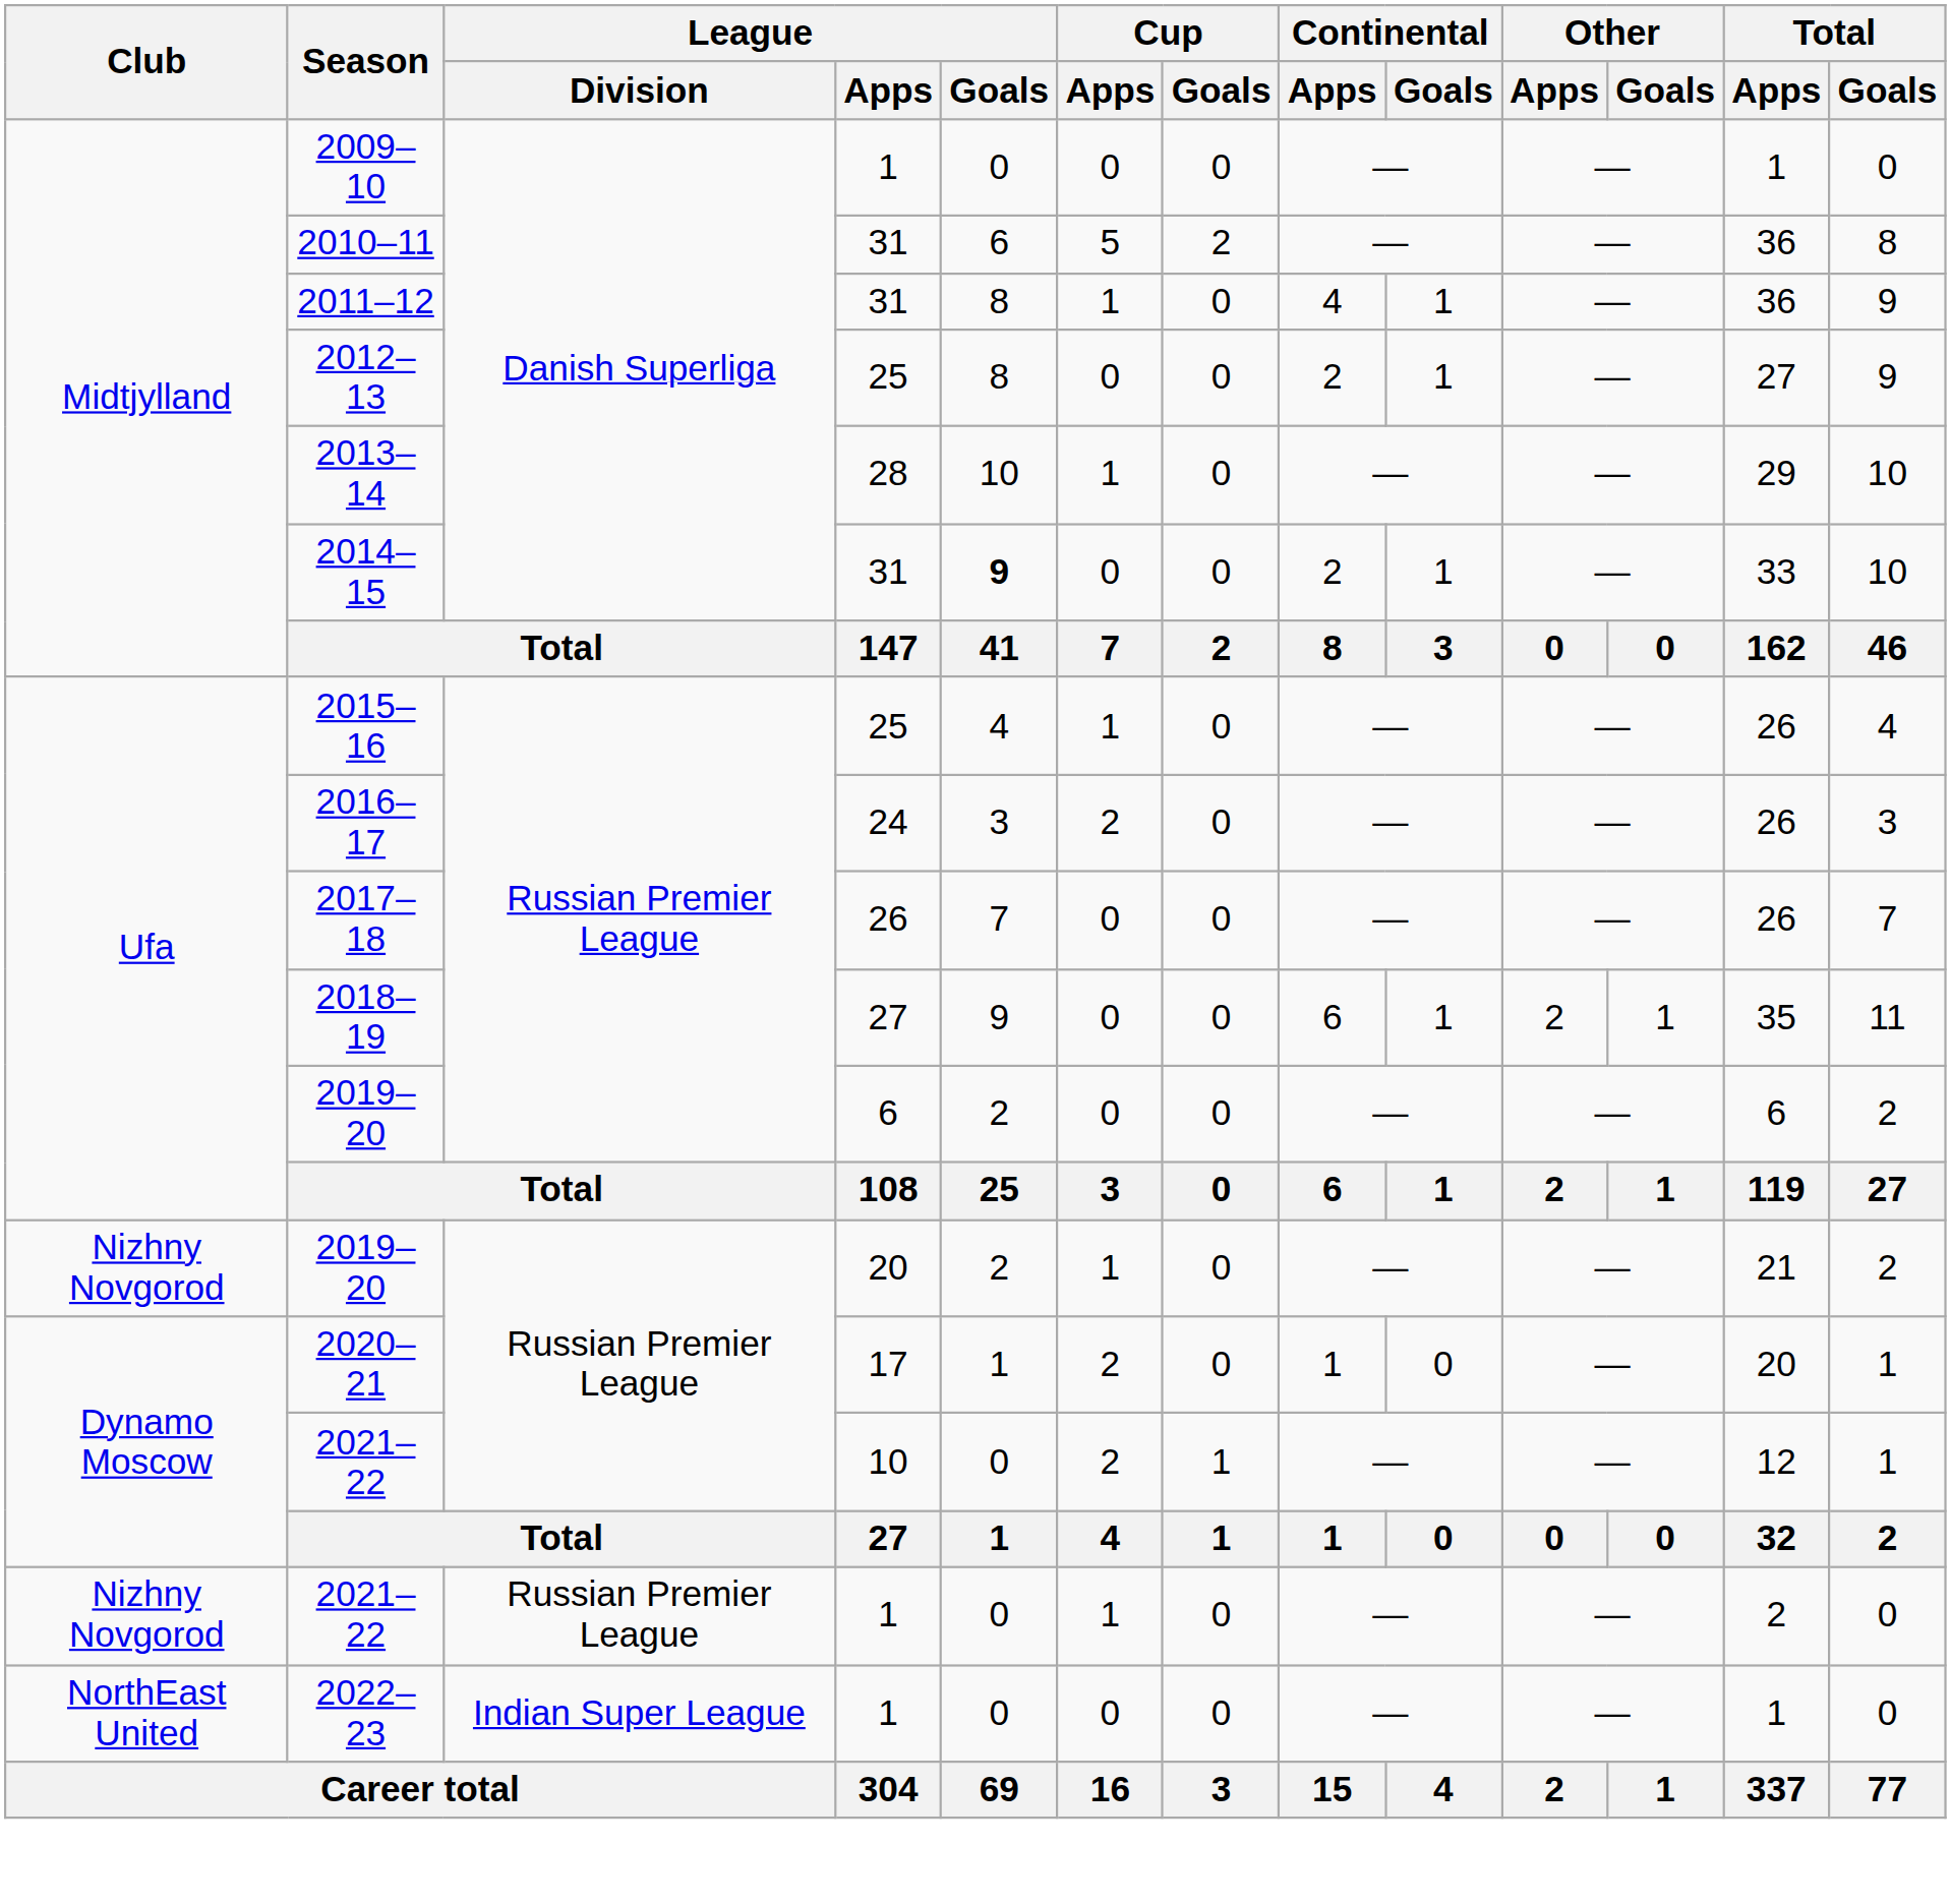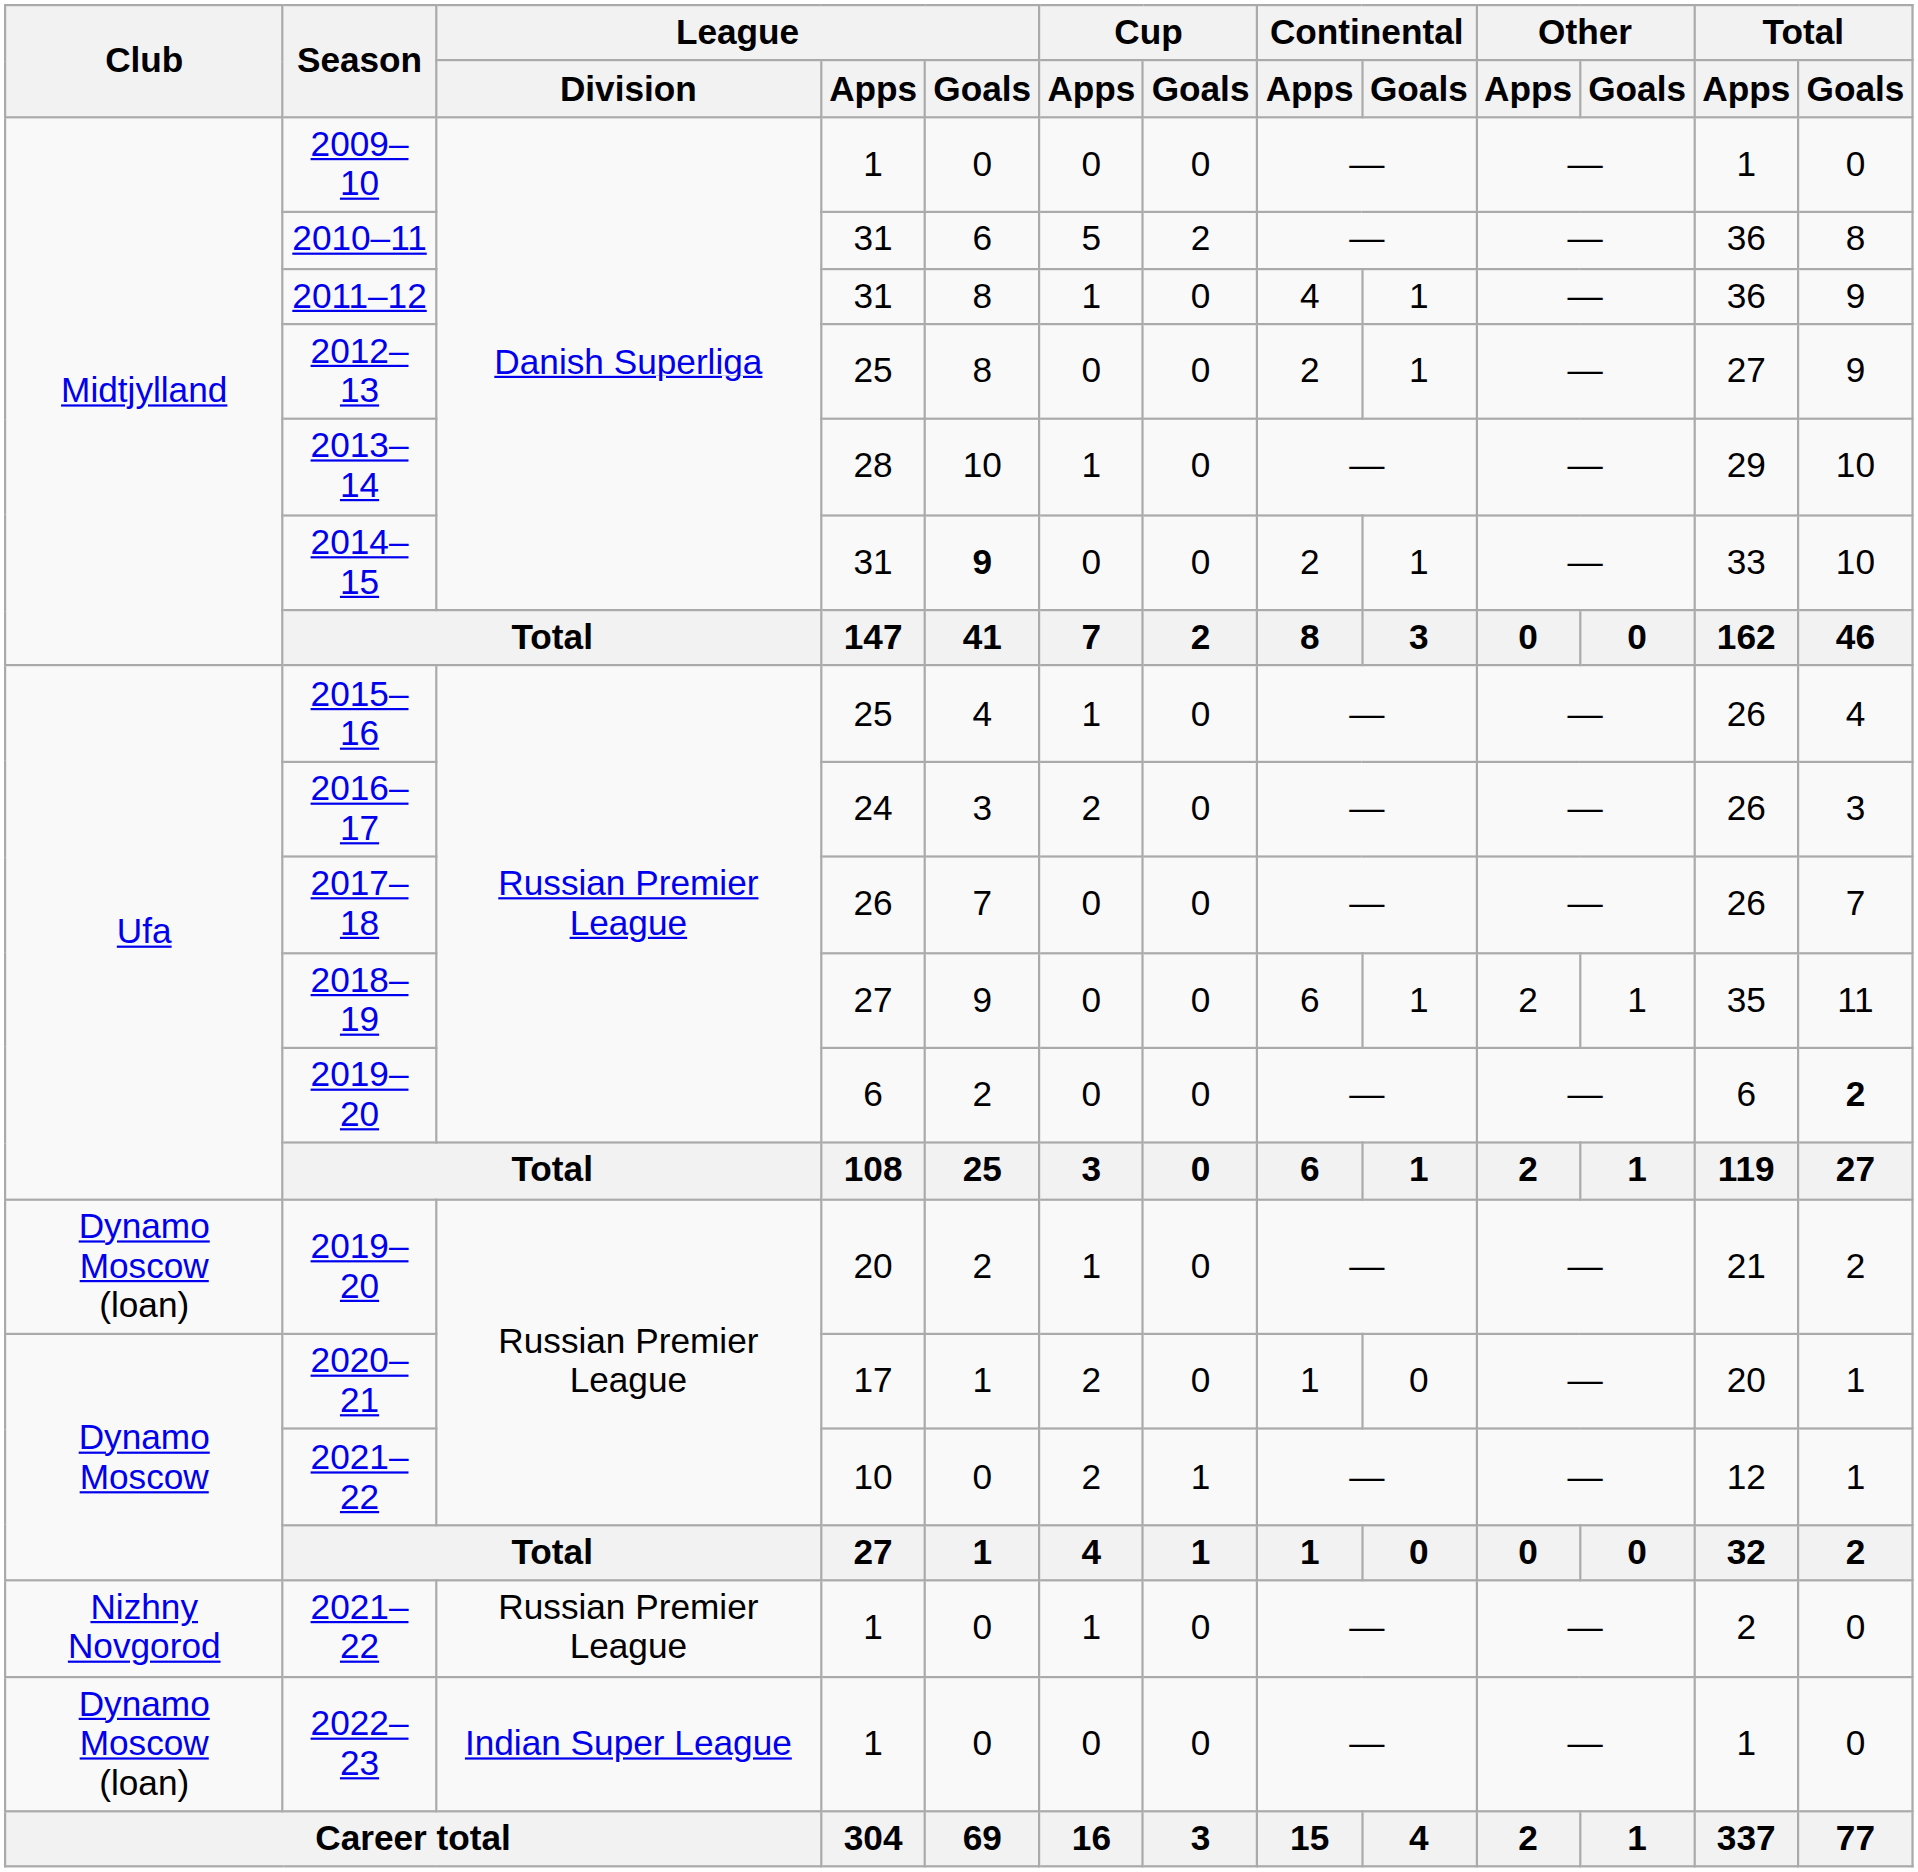2019–20 / 6 | Total / Goals: normal -> bold
2019–20 / 20 | Club: Nizhny Novgorod -> Dynamo Moscow (loan)
2022–23 | Club: NorthEast United -> Dynamo Moscow (loan)
